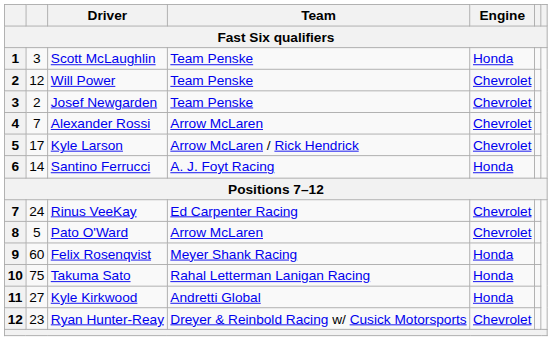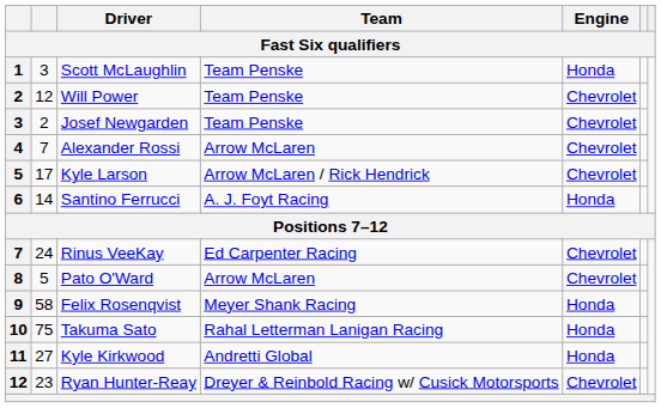Felix Rosenqvist | column 2: 60 -> 58
